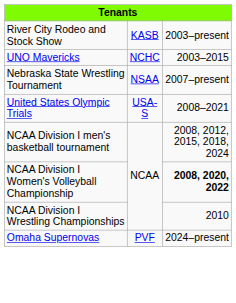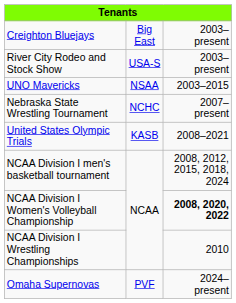+ row: Creighton Bluejays | Big East | 2003–present
River City Rodeo and Stock Show | column 2: KASB -> USA-S
UNO Mavericks | column 2: NCHC -> NSAA
Nebraska State Wrestling Tournament | column 2: NSAA -> NCHC
United States Olympic Trials | column 2: USA-S -> KASB
